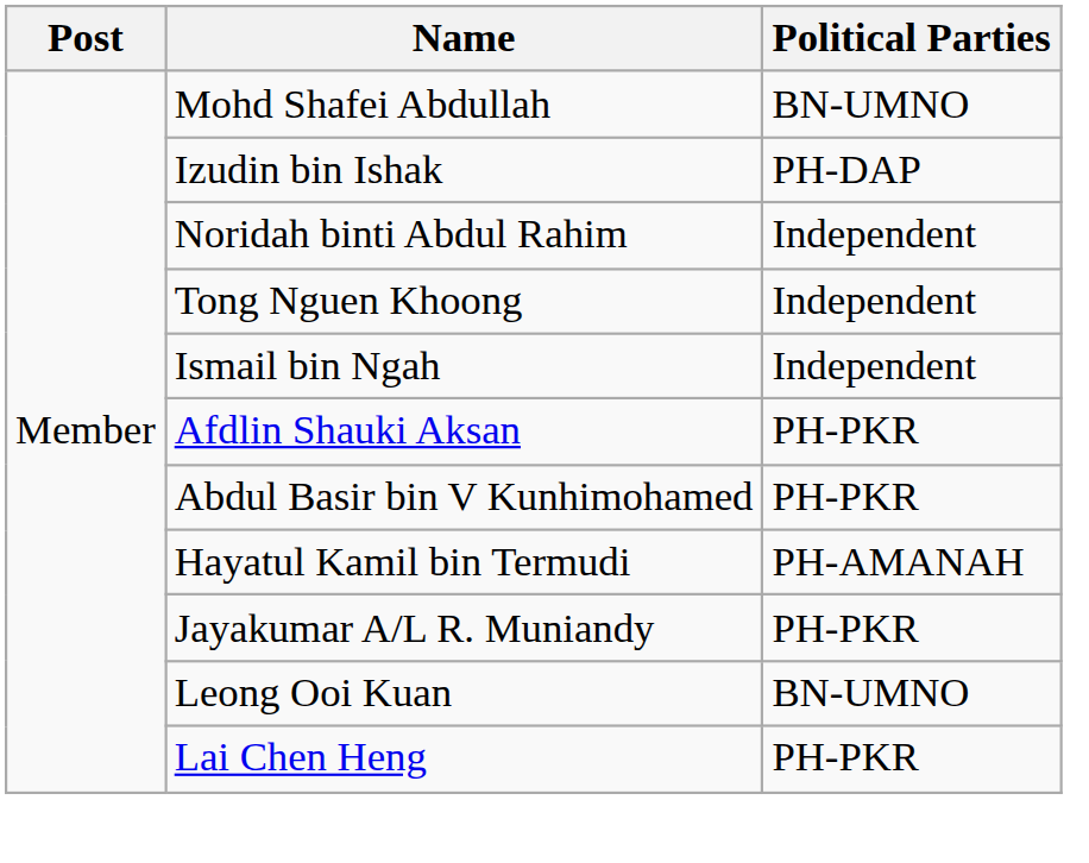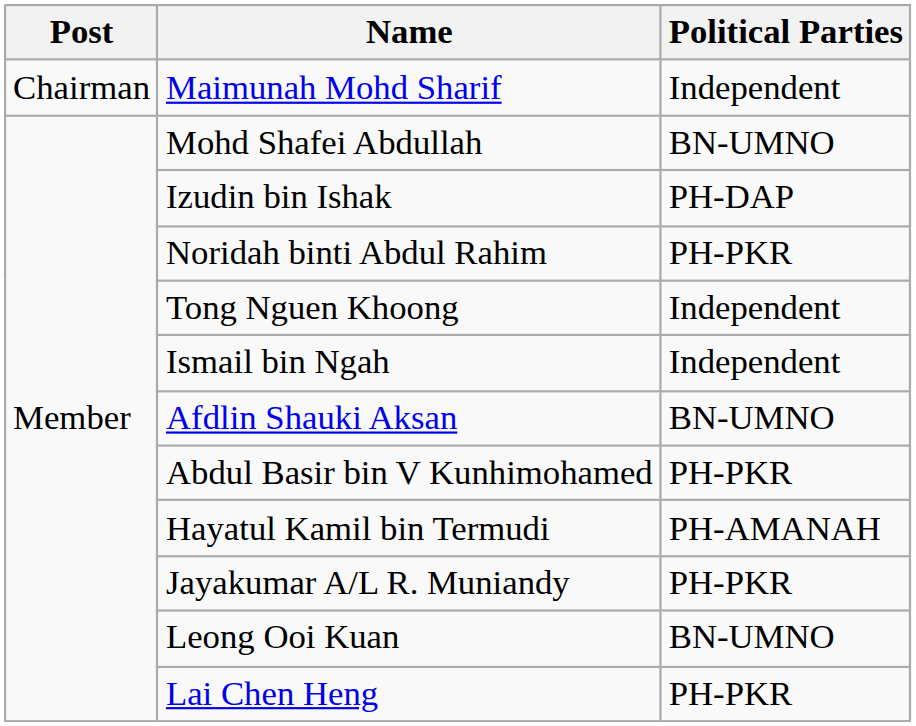+ row: Chairman | Maimunah Mohd Sharif | Independent
Noridah binti Abdul Rahim | Political Parties: Independent -> PH-PKR
Afdlin Shauki Aksan | Political Parties: PH-PKR -> BN-UMNO
